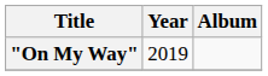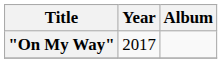"On My Way" | Year: 2019 -> 2017
